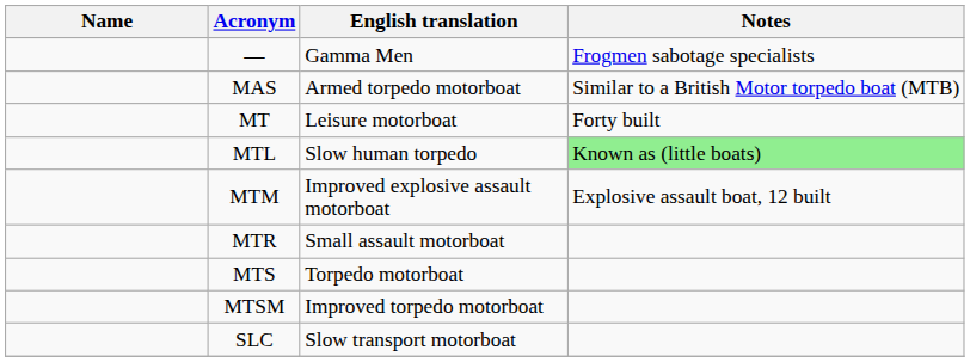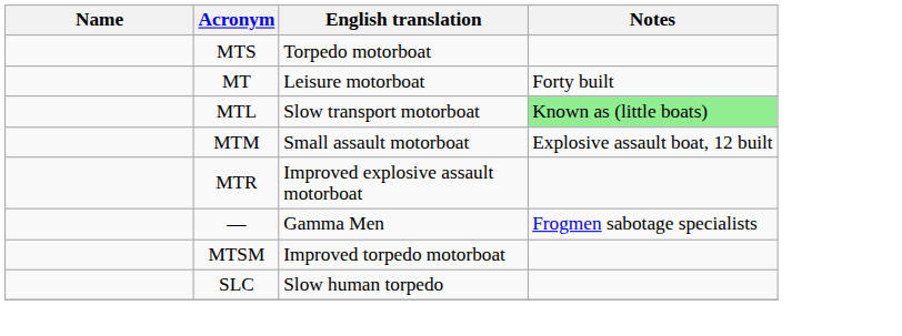rows swapped: — <-> MTS
- row: MAS | Armed torpedo motorboat | Similar to a British Motor torpedo boat (MTB)
MTL | English translation: Slow human torpedo -> Slow transport motorboat
MTM | English translation: Improved explosive assault motorboat -> Small assault motorboat
MTR | English translation: Small assault motorboat -> Improved explosive assault motorboat
SLC | English translation: Slow transport motorboat -> Slow human torpedo
